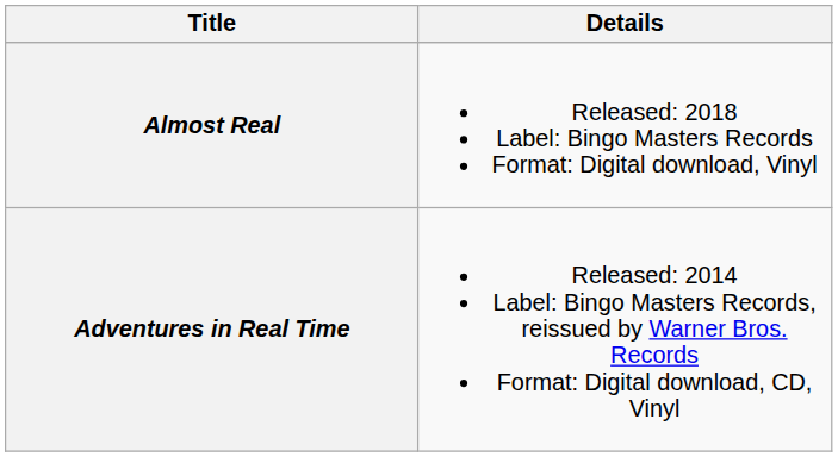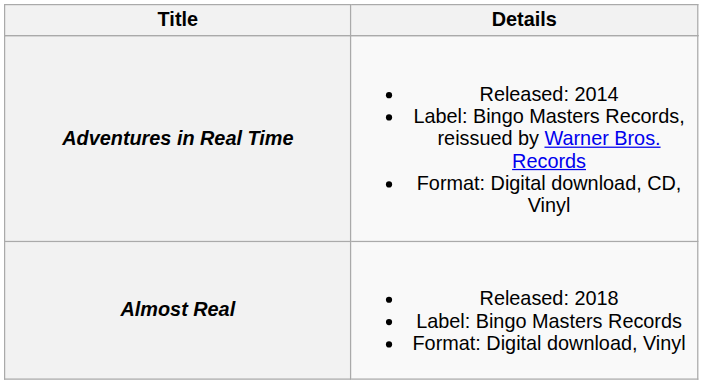rows swapped: Adventures in Real Time <-> Almost Real
